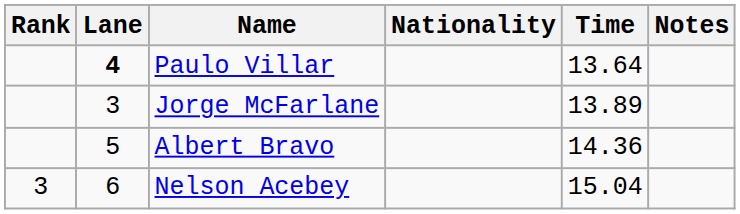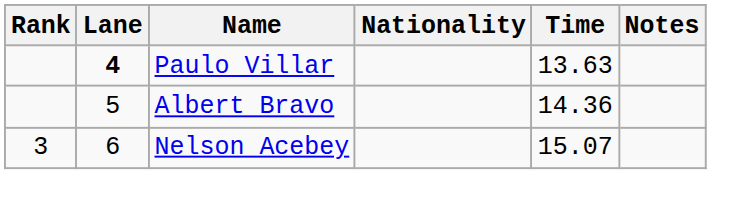Paulo Villar | Time: 13.64 -> 13.63
- row: 3 | Jorge McFarlane | 13.89
Nelson Acebey | Time: 15.04 -> 15.07
